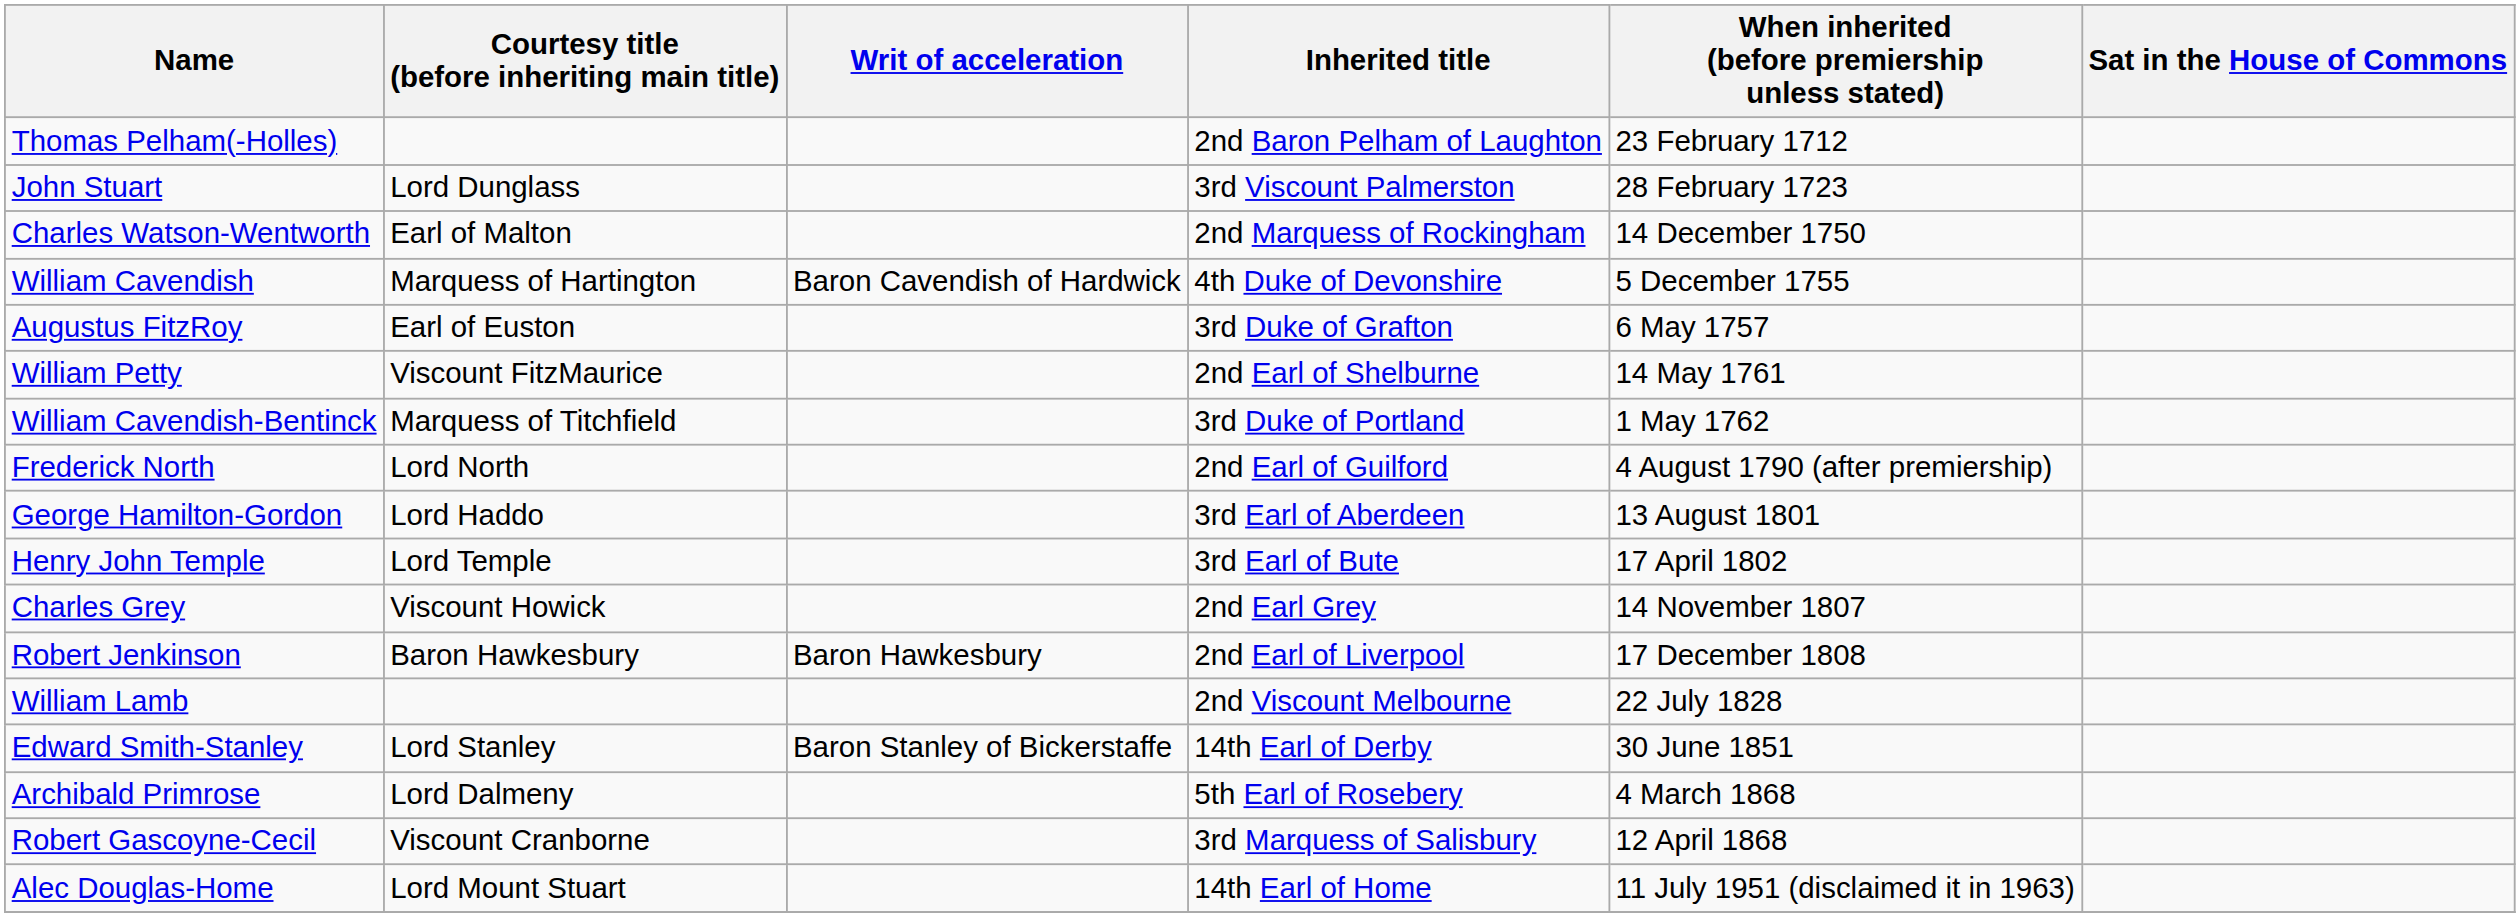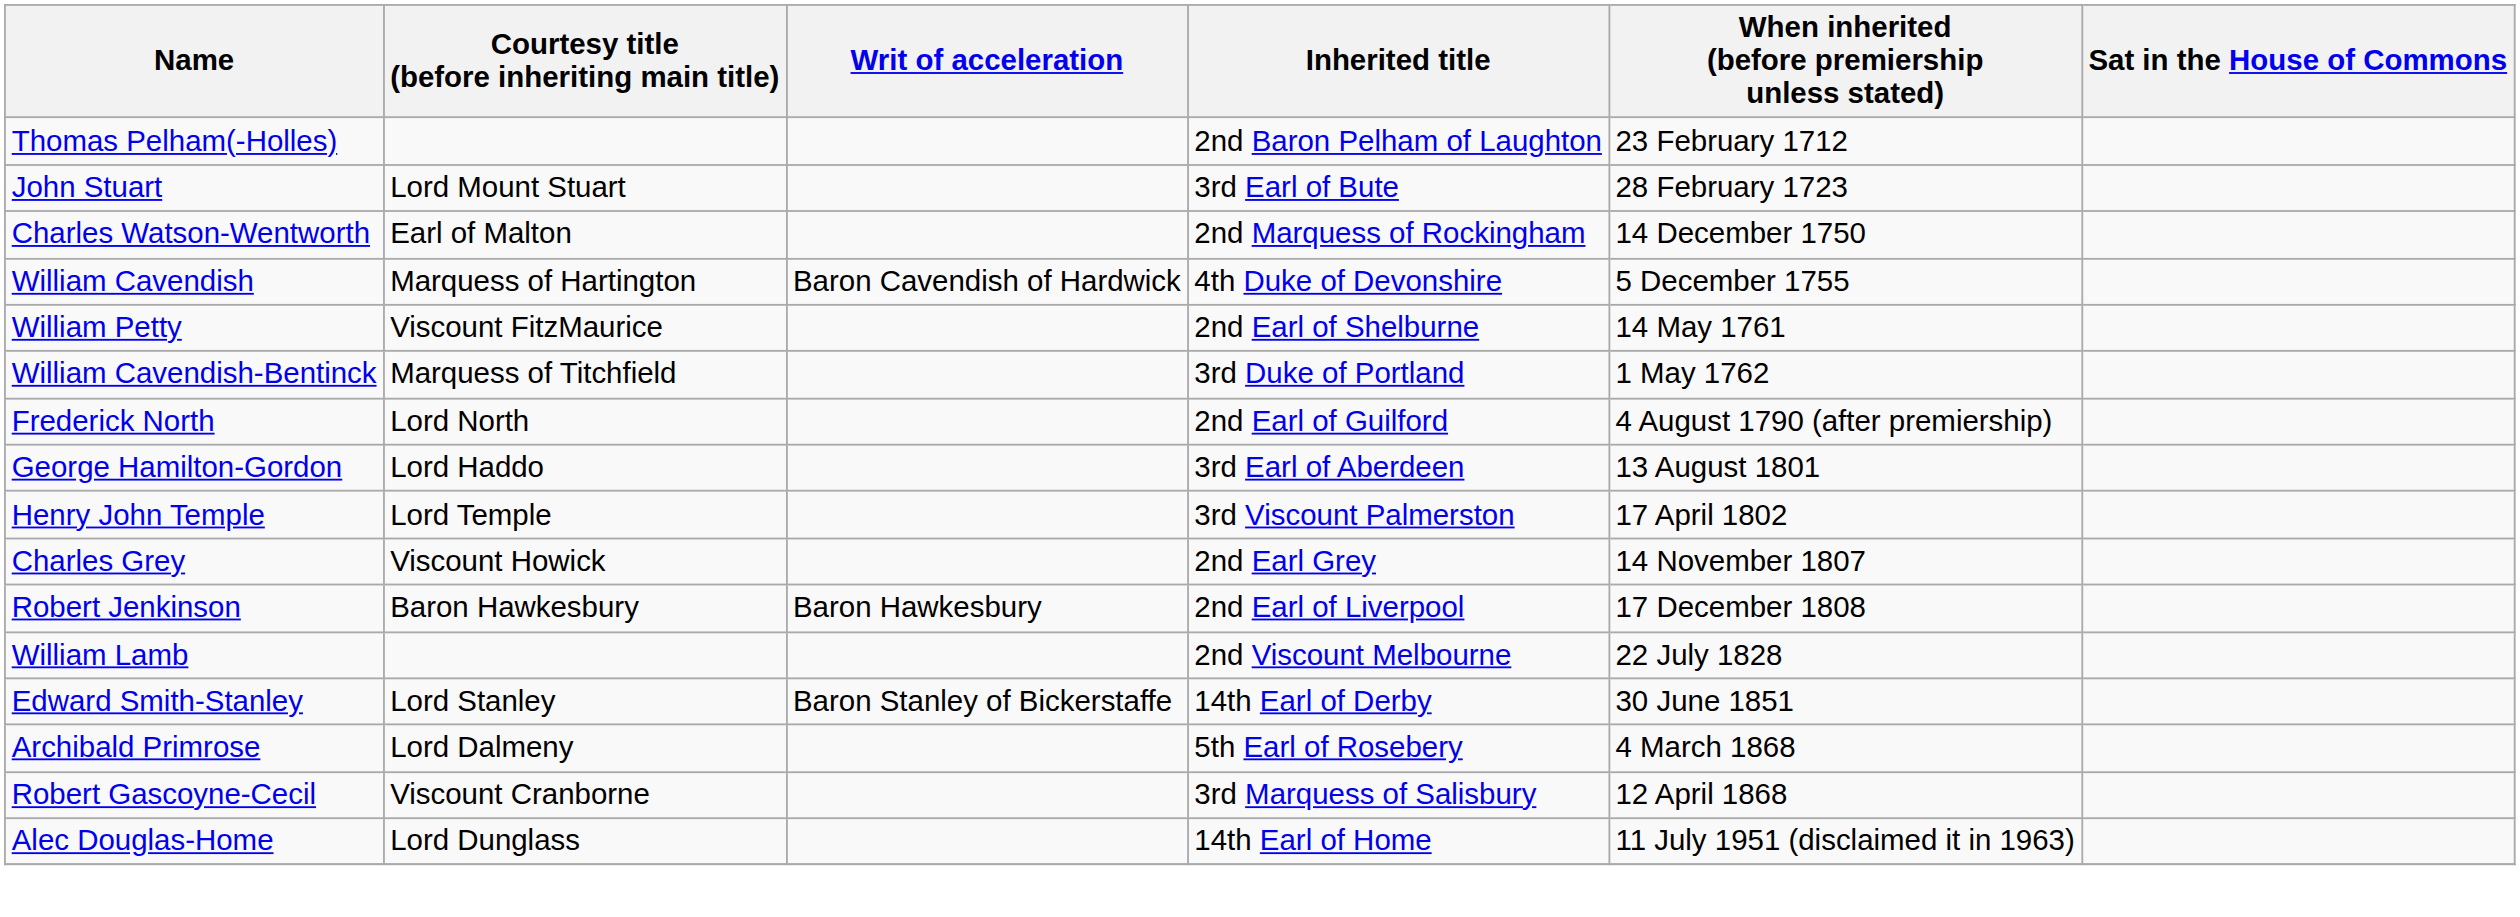John Stuart | Courtesy title (before inheriting main title): Lord Dunglass -> Lord Mount Stuart
John Stuart | Inherited title: 3rd Viscount Palmerston -> 3rd Earl of Bute
- row: Augustus FitzRoy | Earl of Euston | 3rd Duke of Grafton | 6 May 1757
Henry John Temple | Inherited title: 3rd Earl of Bute -> 3rd Viscount Palmerston
Alec Douglas-Home | Courtesy title (before inheriting main title): Lord Mount Stuart -> Lord Dunglass
